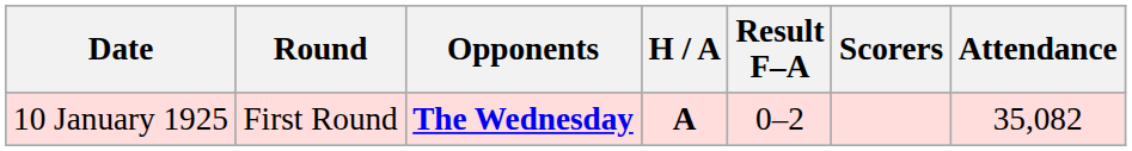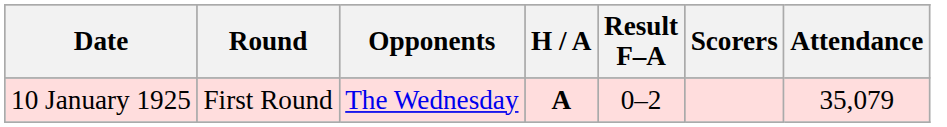10 January 1925 | Opponents: bold -> normal
10 January 1925 | Attendance: 35,082 -> 35,079
